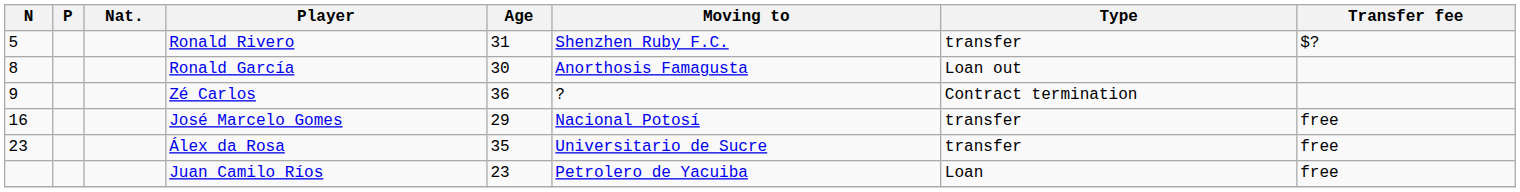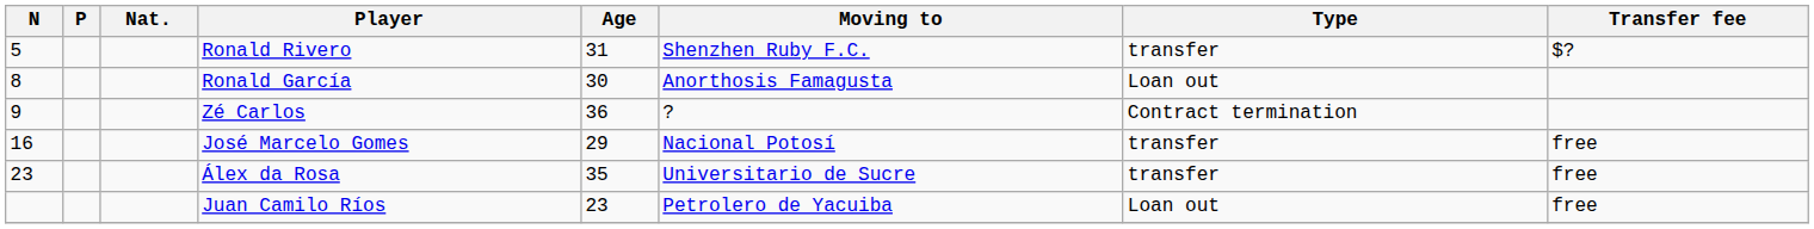Juan Camilo Ríos | Type: Loan -> Loan out
